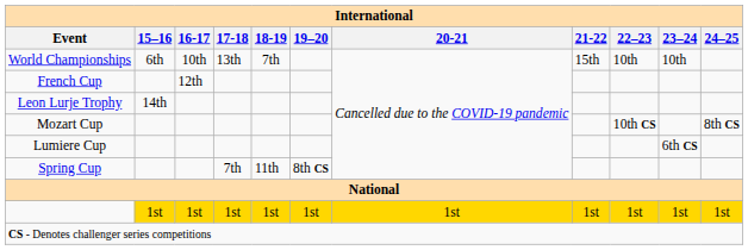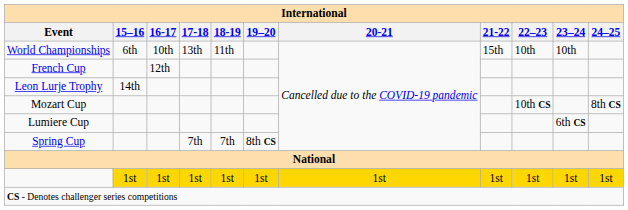World Championships | 18-19: 7th -> 11th
Spring Cup | 18-19: 11th -> 7th
